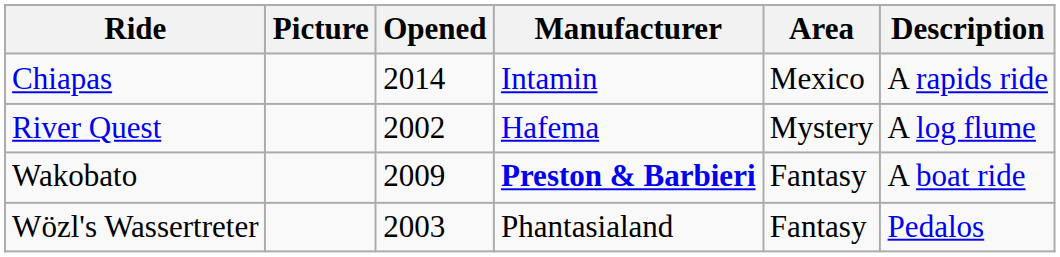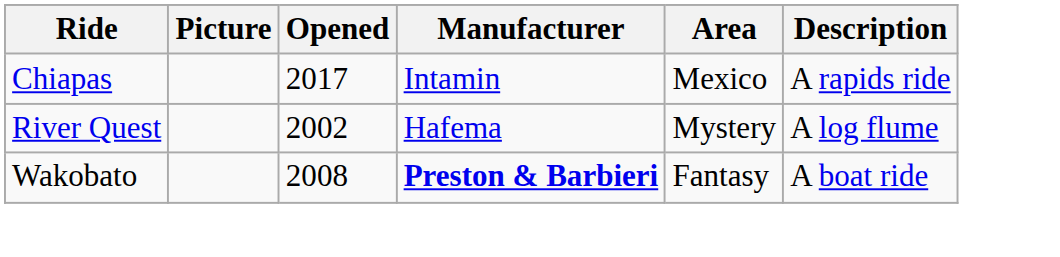Chiapas | Opened: 2014 -> 2017
Wakobato | Opened: 2009 -> 2008
- row: Wözl's Wassertreter | 2003 | Phantasialand | Fantasy | Pedalos
